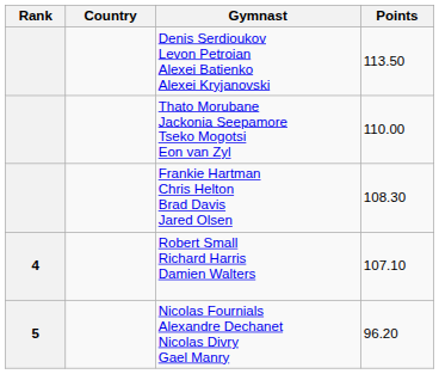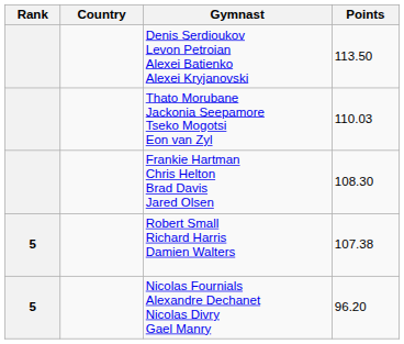Thato Morubane Jackonia Seepamore Tseko Mogotsi Eon van Zyl | Points: 110.00 -> 110.03
Robert Small Richard Harris Damien Walters | Rank: 4 -> 5
Robert Small Richard Harris Damien Walters | Points: 107.10 -> 107.38
